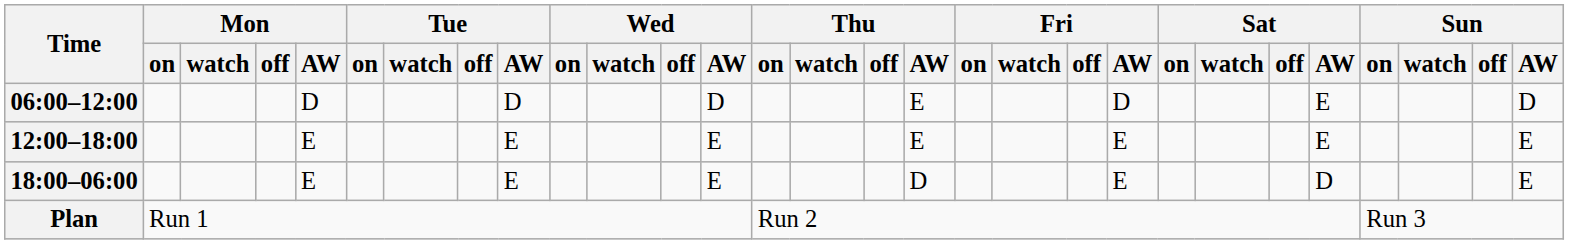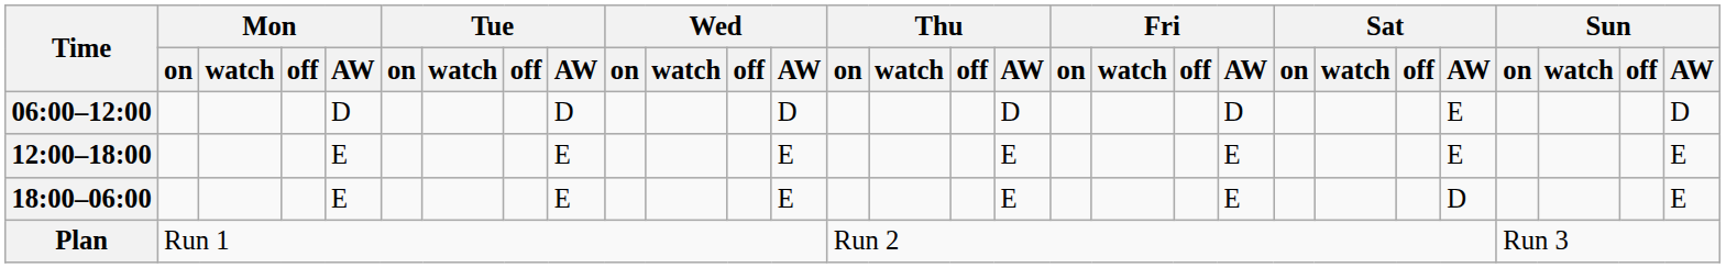06:00–12:00 | Thu / AW: E -> D
18:00–06:00 | Thu / AW: D -> E
